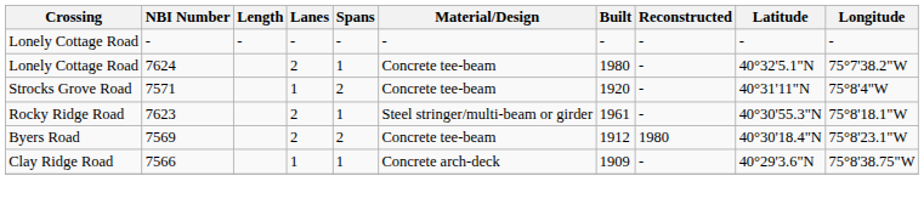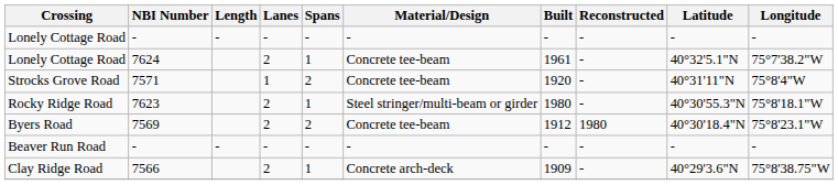Lonely Cottage Road / 7624 | Built: 1980 -> 1961
Rocky Ridge Road | Built: 1961 -> 1980
+ row: Beaver Run Road | - | - | - | - | - | - | - | - | -
Clay Ridge Road | Lanes: 1 -> 2
